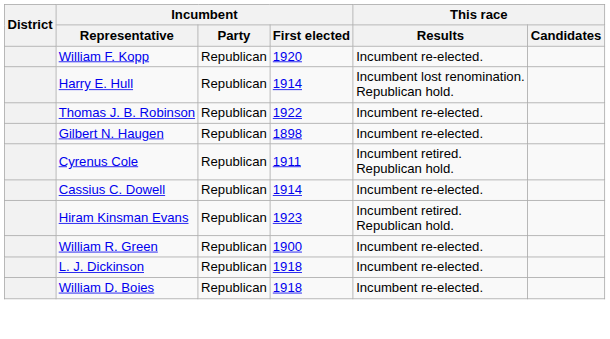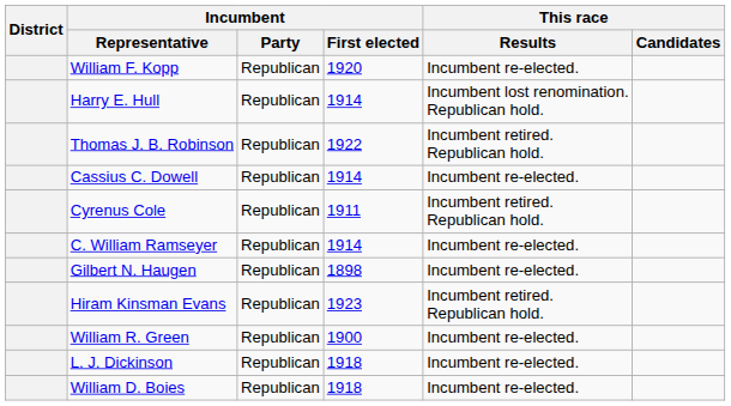Thomas J. B. Robinson | This race / Results: Incumbent re-elected. -> Incumbent retired. Republican hold.
rows swapped: Gilbert N. Haugen <-> Cassius C. Dowell
+ row: C. William Ramseyer | Republican | 1914 | Incumbent re-elected.
